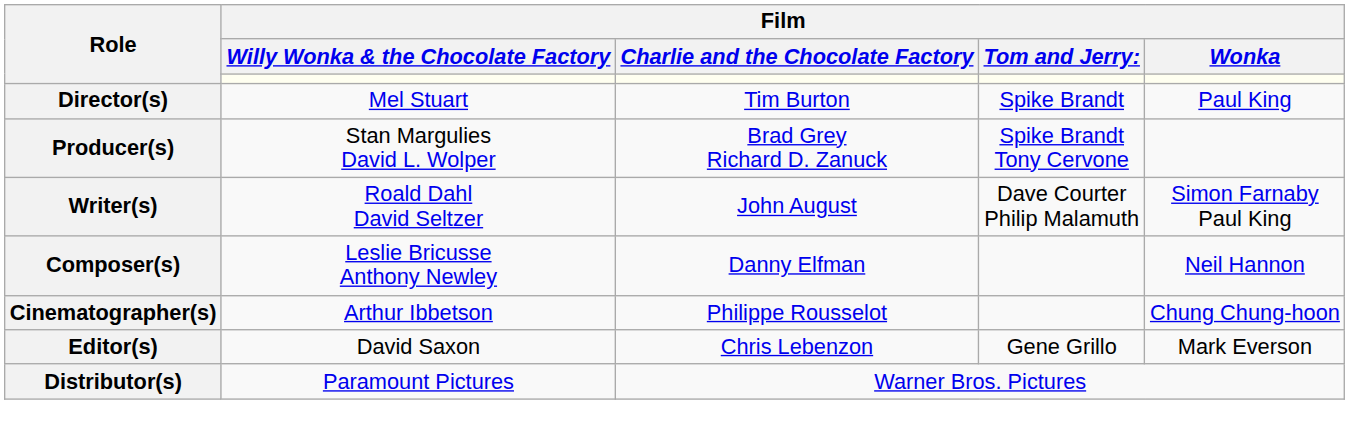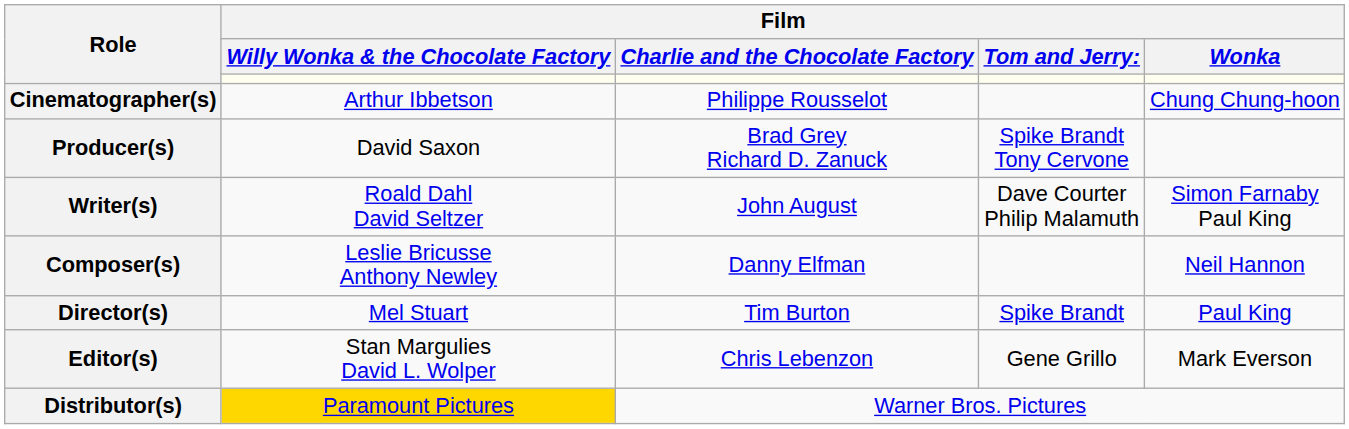rows swapped: Director(s) <-> Cinematographer(s)
Producer(s) | Film / Willy Wonka & the Chocolate Factory: Stan Margulies David L. Wolper -> David Saxon
Editor(s) | Film / Willy Wonka & the Chocolate Factory: David Saxon -> Stan Margulies David L. Wolper
Distributor(s) | Film / Willy Wonka & the Chocolate Factory: no background -> gold background
